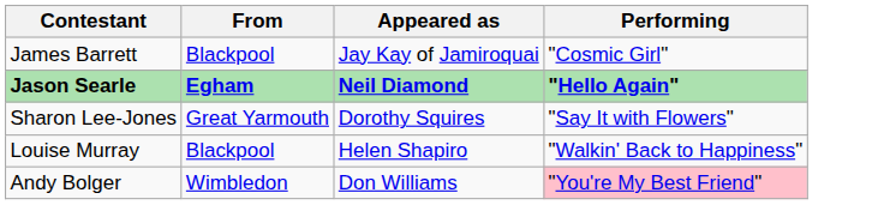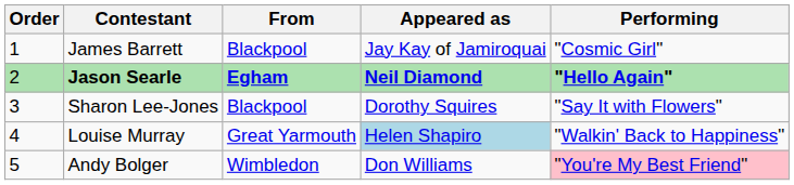+ column: Order | 1 | 2 | 3 | 4 | 5
Sharon Lee-Jones | From: Great Yarmouth -> Blackpool
Louise Murray | From: Blackpool -> Great Yarmouth
Louise Murray | Appeared as: no background -> lightblue background
